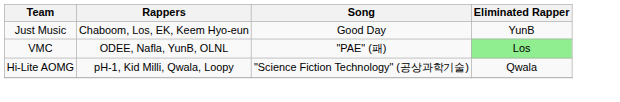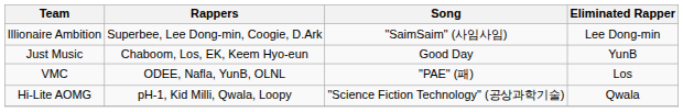+ row: Illionaire Ambition | Superbee, Lee Dong-min, Coogie, D.Ark | "SaimSaim" (사임사임) | Lee Dong-min
VMC | Eliminated Rapper: lightgreen background -> no background
